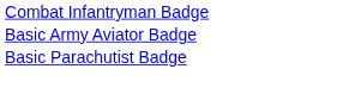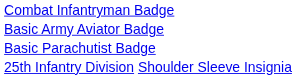+ row: 25th Infantry Division Shoulder Sleeve Insignia
